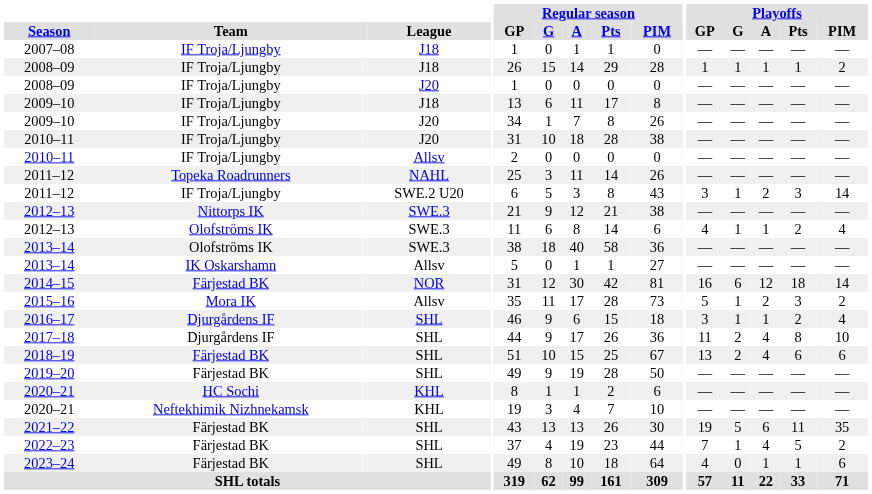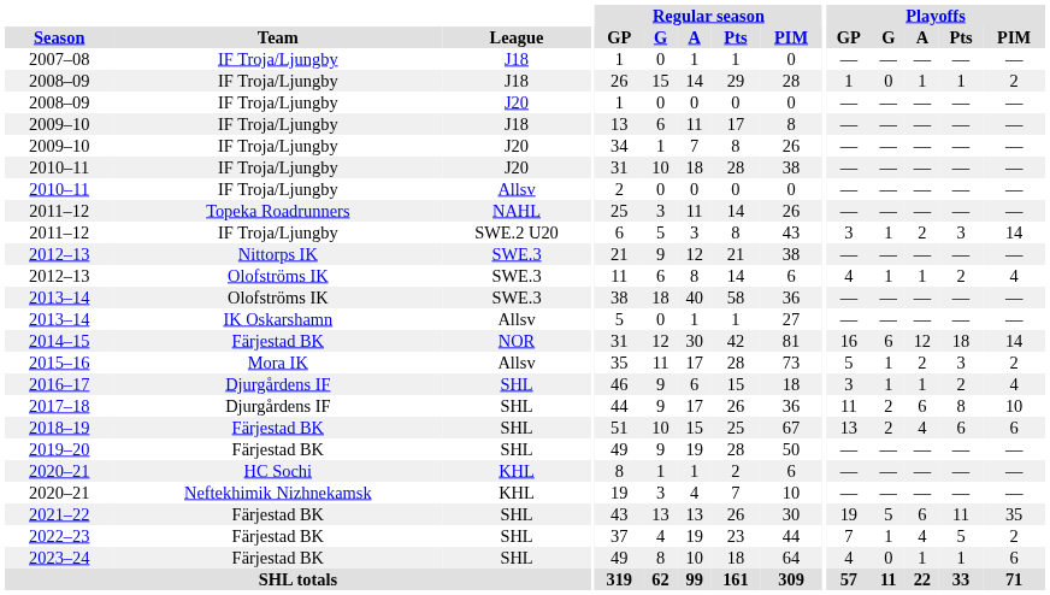2008–09 / J18 | Playoffs / G: 1 -> 0
2017–18 | Playoffs / A: 4 -> 6
